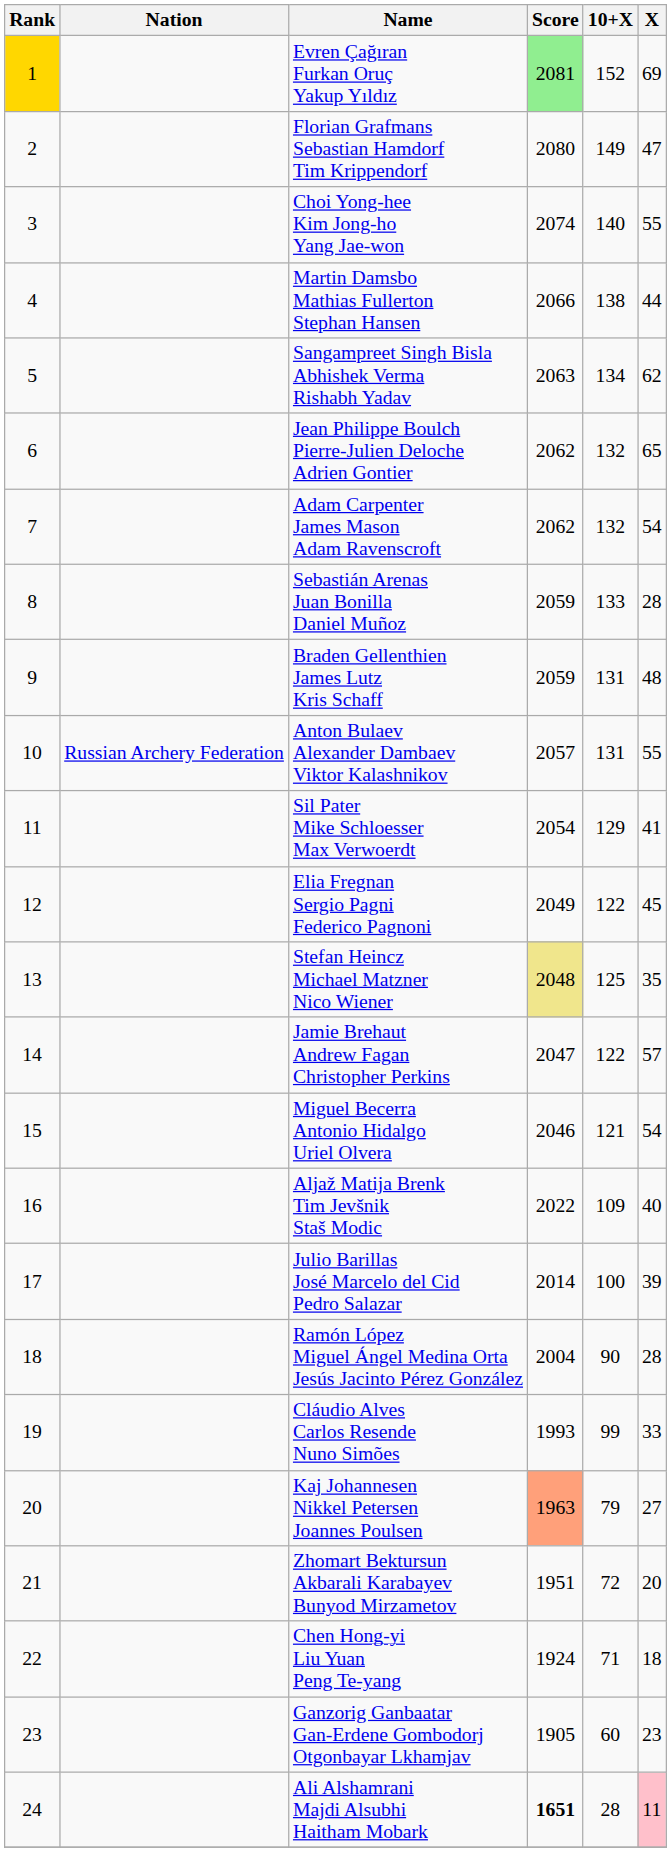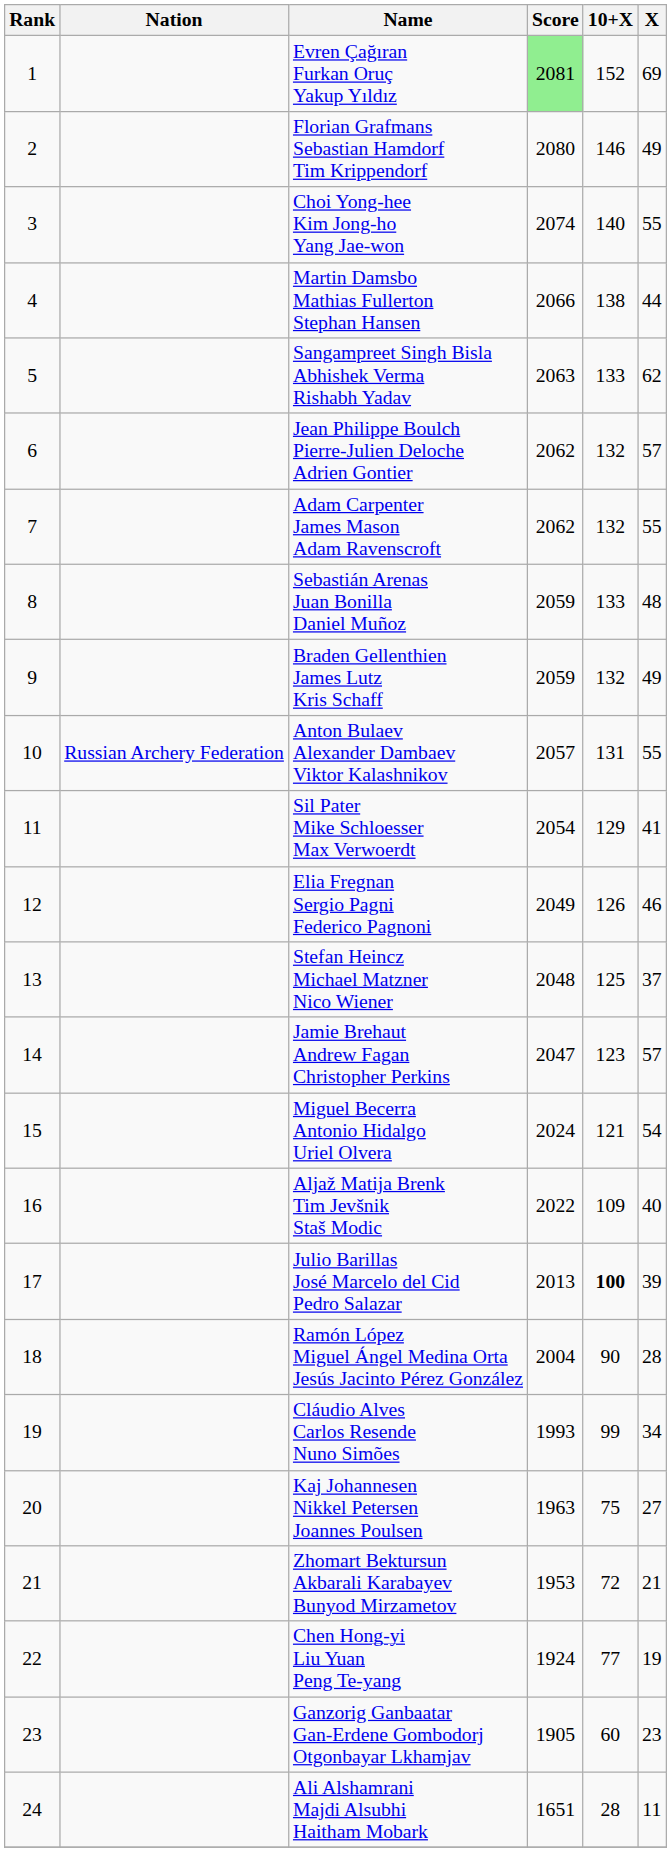Evren Çağıran Furkan Oruç Yakup Yıldız | Rank: gold background -> no background
Florian Grafmans Sebastian Hamdorf Tim Krippendorf | 10+X: 149 -> 146
Florian Grafmans Sebastian Hamdorf Tim Krippendorf | X: 47 -> 49
Sangampreet Singh Bisla Abhishek Verma Rishabh Yadav | 10+X: 134 -> 133
Jean Philippe Boulch Pierre-Julien Deloche Adrien Gontier | X: 65 -> 57
Adam Carpenter James Mason Adam Ravenscroft | X: 54 -> 55
Sebastián Arenas Juan Bonilla Daniel Muñoz | X: 28 -> 48
Braden Gellenthien James Lutz Kris Schaff | 10+X: 131 -> 132
Braden Gellenthien James Lutz Kris Schaff | X: 48 -> 49
Elia Fregnan Sergio Pagni Federico Pagnoni | 10+X: 122 -> 126
Elia Fregnan Sergio Pagni Federico Pagnoni | X: 45 -> 46
Stefan Heincz Michael Matzner Nico Wiener | Score: khaki background -> no background
Stefan Heincz Michael Matzner Nico Wiener | X: 35 -> 37
Jamie Brehaut Andrew Fagan Christopher Perkins | 10+X: 122 -> 123
Miguel Becerra Antonio Hidalgo Uriel Olvera | Score: 2046 -> 2024
Julio Barillas José Marcelo del Cid Pedro Salazar | Score: 2014 -> 2013
Julio Barillas José Marcelo del Cid Pedro Salazar | 10+X: normal -> bold
Cláudio Alves Carlos Resende Nuno Simões | X: 33 -> 34
Kaj Johannesen Nikkel Petersen Joannes Poulsen | Score: lightsalmon background -> no background
Kaj Johannesen Nikkel Petersen Joannes Poulsen | 10+X: 79 -> 75
Zhomart Bektursun Akbarali Karabayev Bunyod Mirzametov | Score: 1951 -> 1953
Zhomart Bektursun Akbarali Karabayev Bunyod Mirzametov | X: 20 -> 21
Chen Hong-yi Liu Yuan Peng Te-yang | 10+X: 71 -> 77
Chen Hong-yi Liu Yuan Peng Te-yang | X: 18 -> 19
Ali Alshamrani Majdi Alsubhi Haitham Mobark | Score: bold -> normal
Ali Alshamrani Majdi Alsubhi Haitham Mobark | X: pink background -> no background
